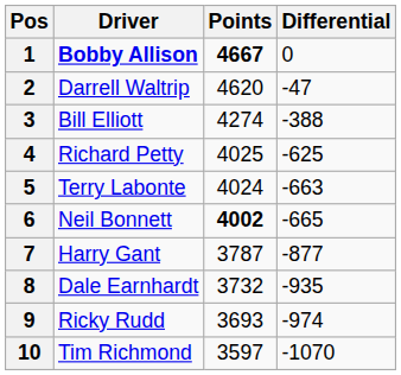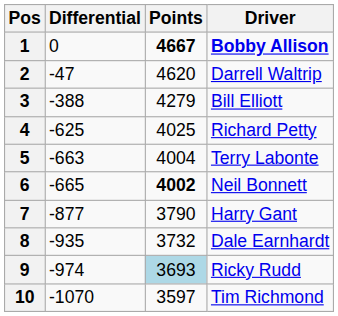columns swapped: Driver <-> Differential
3 | Points: 4274 -> 4279
5 | Points: 4024 -> 4004
7 | Points: 3787 -> 3790
9 | Points: no background -> lightblue background
